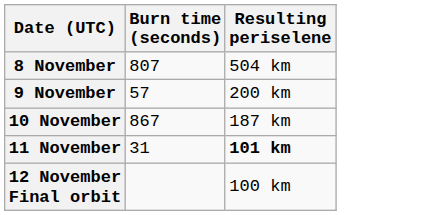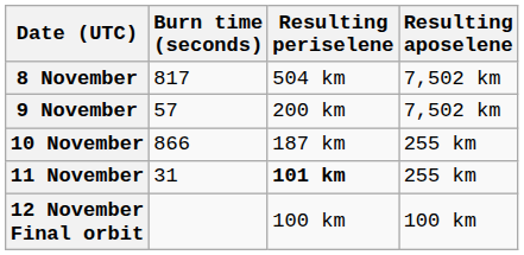+ column: Resulting aposelene | 7,502 km | 7,502 km | 255 km | 255 km | 100 km
8 November | Burn time (seconds): 807 -> 817
10 November | Burn time (seconds): 867 -> 866
